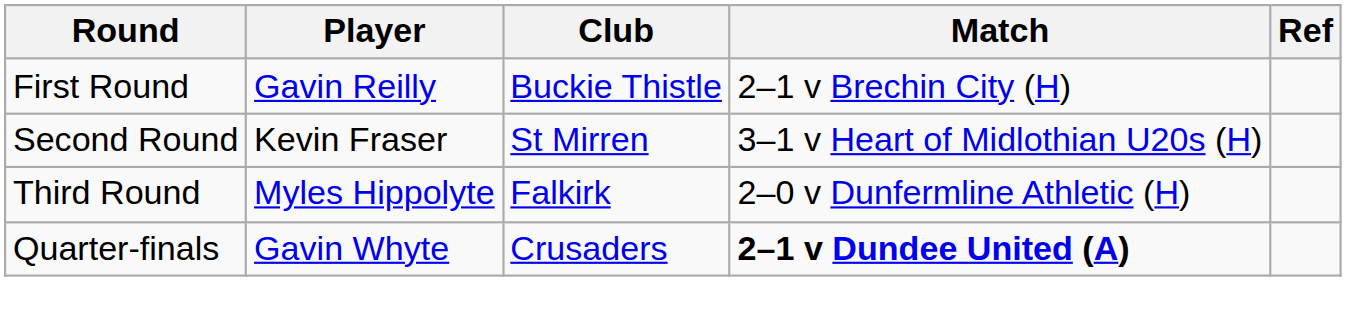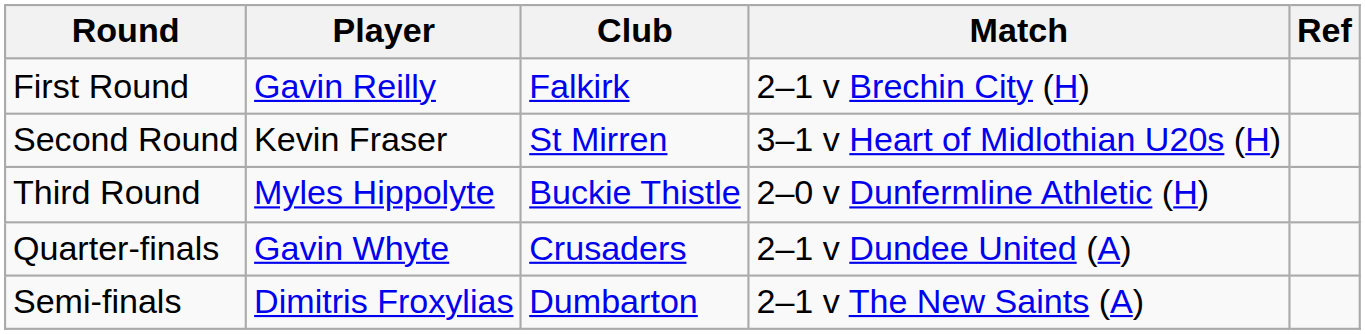First Round | Club: Buckie Thistle -> Falkirk
Third Round | Club: Falkirk -> Buckie Thistle
Quarter-finals | Match: bold -> normal
+ row: Semi-finals | Dimitris Froxylias | Dumbarton | 2–1 v The New Saints (A)
